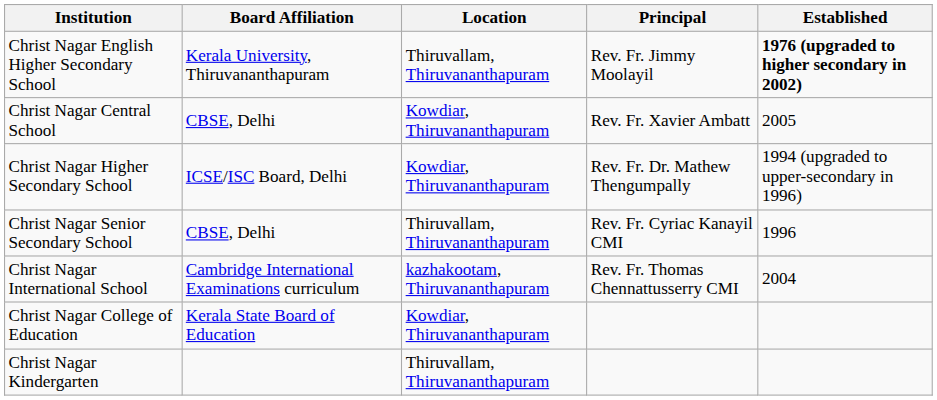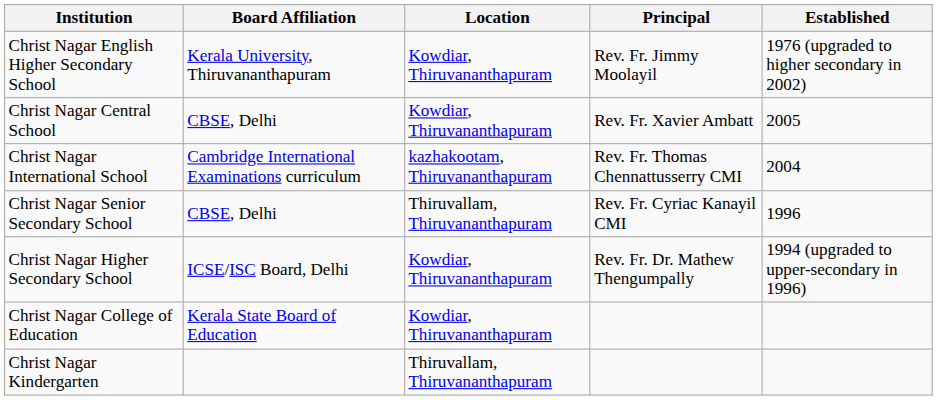Christ Nagar English Higher Secondary School | Location: Thiruvallam, Thiruvananthapuram -> Kowdiar, Thiruvananthapuram
Christ Nagar English Higher Secondary School | Established: bold -> normal
rows swapped: Christ Nagar Higher Secondary School <-> Christ Nagar International School
